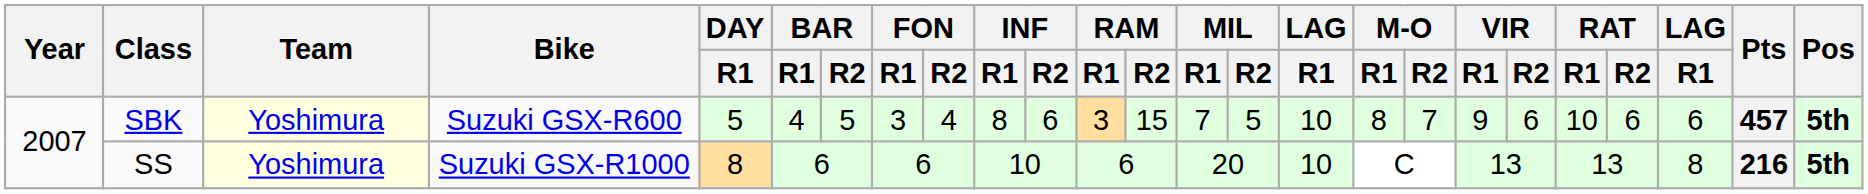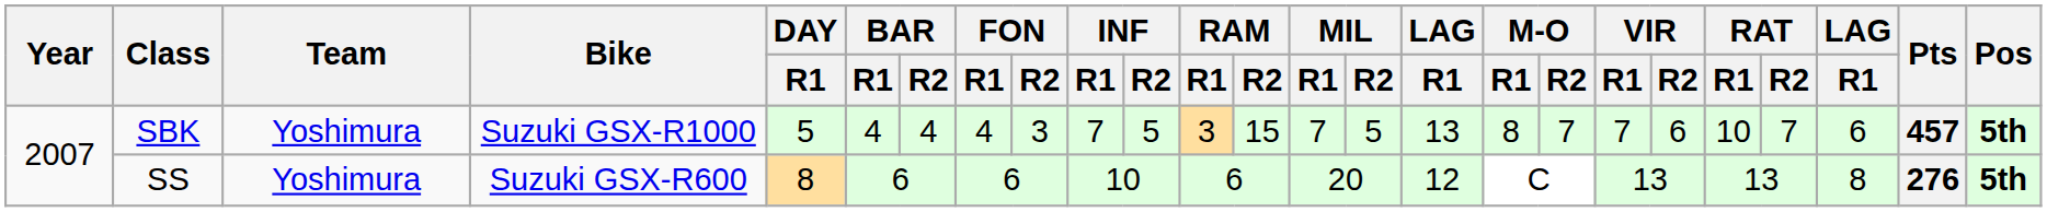SBK | Team: lightyellow background -> no background
SBK | Bike: Suzuki GSX-R600 -> Suzuki GSX-R1000
SBK | BAR / R2: 5 -> 4
SBK | FON / R1: 3 -> 4
SBK | FON / R2: 4 -> 3
SBK | INF / R1: 8 -> 7
SBK | INF / R2: 6 -> 5
SBK | column 16: 10 -> 13
SBK | VIR / R1: 9 -> 7
SBK | RAT / R2: 6 -> 7
SS | Team: lightyellow background -> no background
SS | Bike: Suzuki GSX-R1000 -> Suzuki GSX-R600
SS | column 16: 10 -> 12
SS | Pts: 216 -> 276
